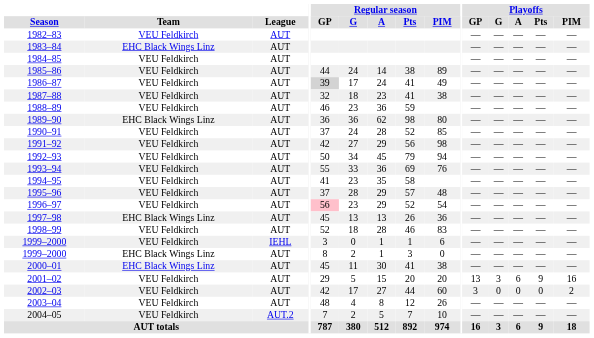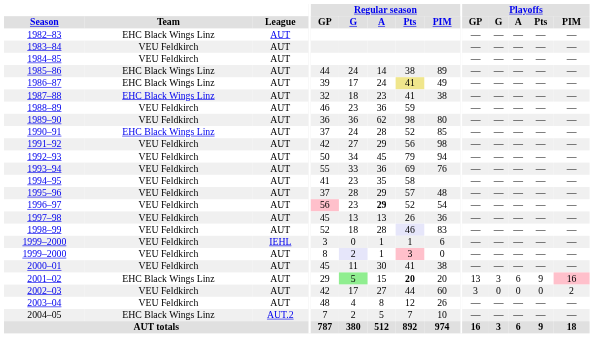1982–83 | Team: VEU Feldkirch -> EHC Black Wings Linz
1983–84 | Team: EHC Black Wings Linz -> VEU Feldkirch
1985–86 | Team: VEU Feldkirch -> EHC Black Wings Linz
1986–87 | Team: VEU Feldkirch -> EHC Black Wings Linz
1986–87 | Regular season / GP: lightgrey background -> no background
1986–87 | Regular season / Pts: no background -> khaki background
1987–88 | Team: VEU Feldkirch -> EHC Black Wings Linz
1989–90 | Team: EHC Black Wings Linz -> VEU Feldkirch
1990–91 | Team: VEU Feldkirch -> EHC Black Wings Linz
1996–97 | Regular season / A: normal -> bold
1997–98 | Team: EHC Black Wings Linz -> VEU Feldkirch
1998–99 | Regular season / Pts: no background -> lavender background
1999–2000 / AUT | Team: EHC Black Wings Linz -> VEU Feldkirch
1999–2000 / AUT | Regular season / G: no background -> lavender background
1999–2000 / AUT | Regular season / Pts: no background -> pink background
2000–01 | Team: EHC Black Wings Linz -> VEU Feldkirch
2001–02 | Team: VEU Feldkirch -> EHC Black Wings Linz
2001–02 | Regular season / G: no background -> lightgreen background
2001–02 | Regular season / Pts: normal -> bold
2001–02 | Playoffs / PIM: no background -> pink background
2004–05 | Team: VEU Feldkirch -> EHC Black Wings Linz
